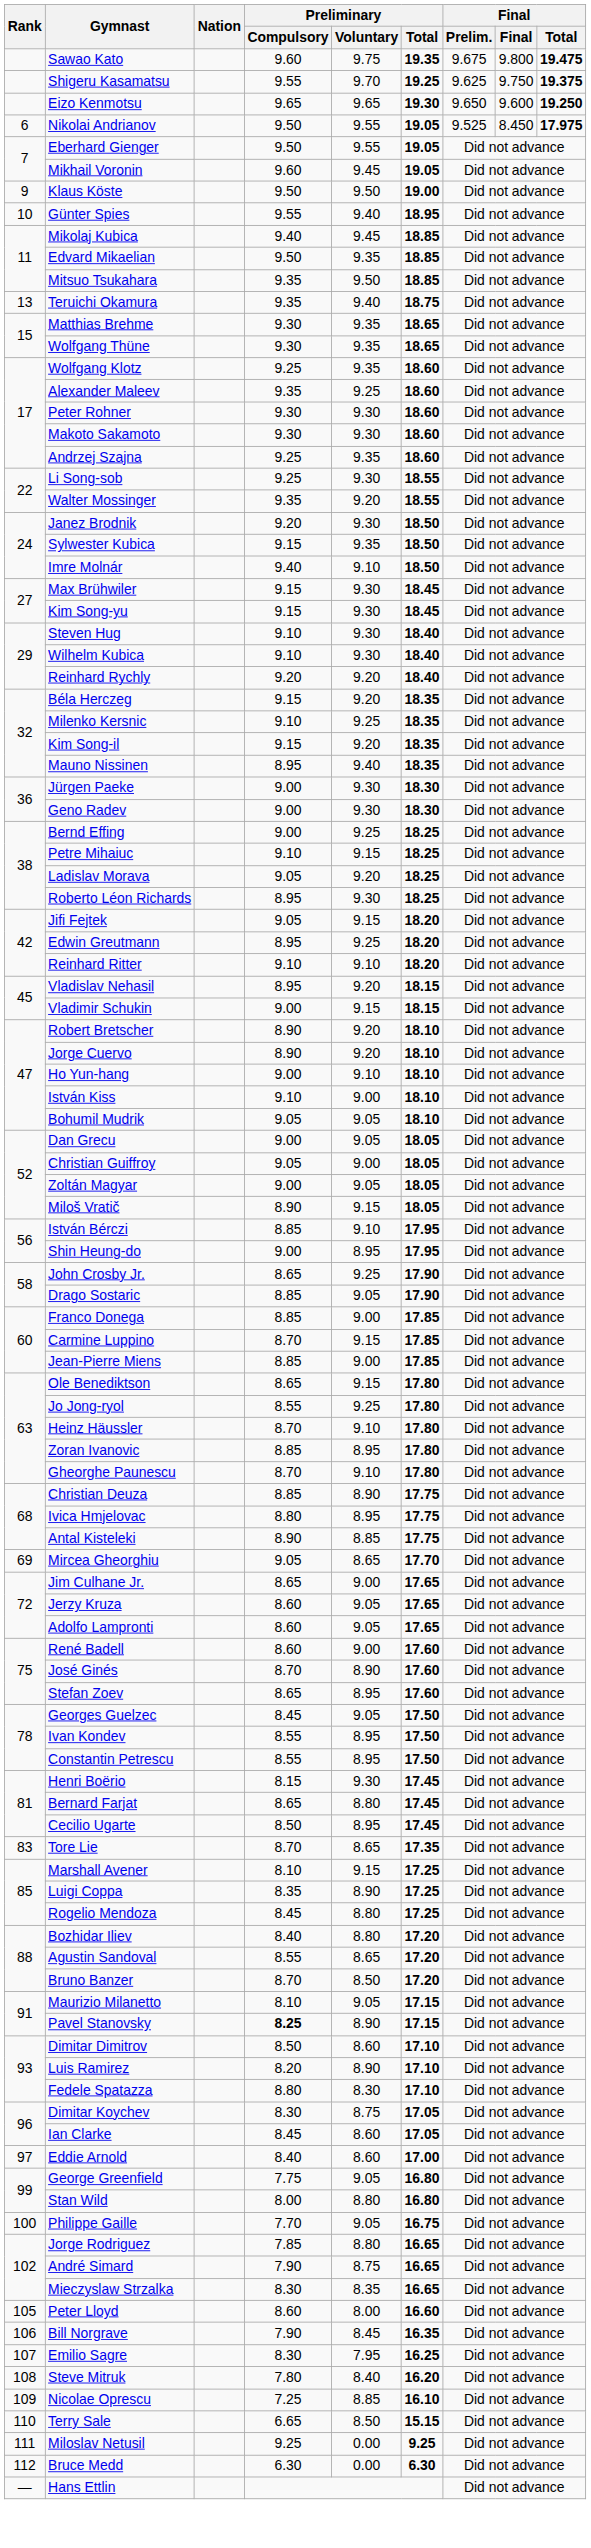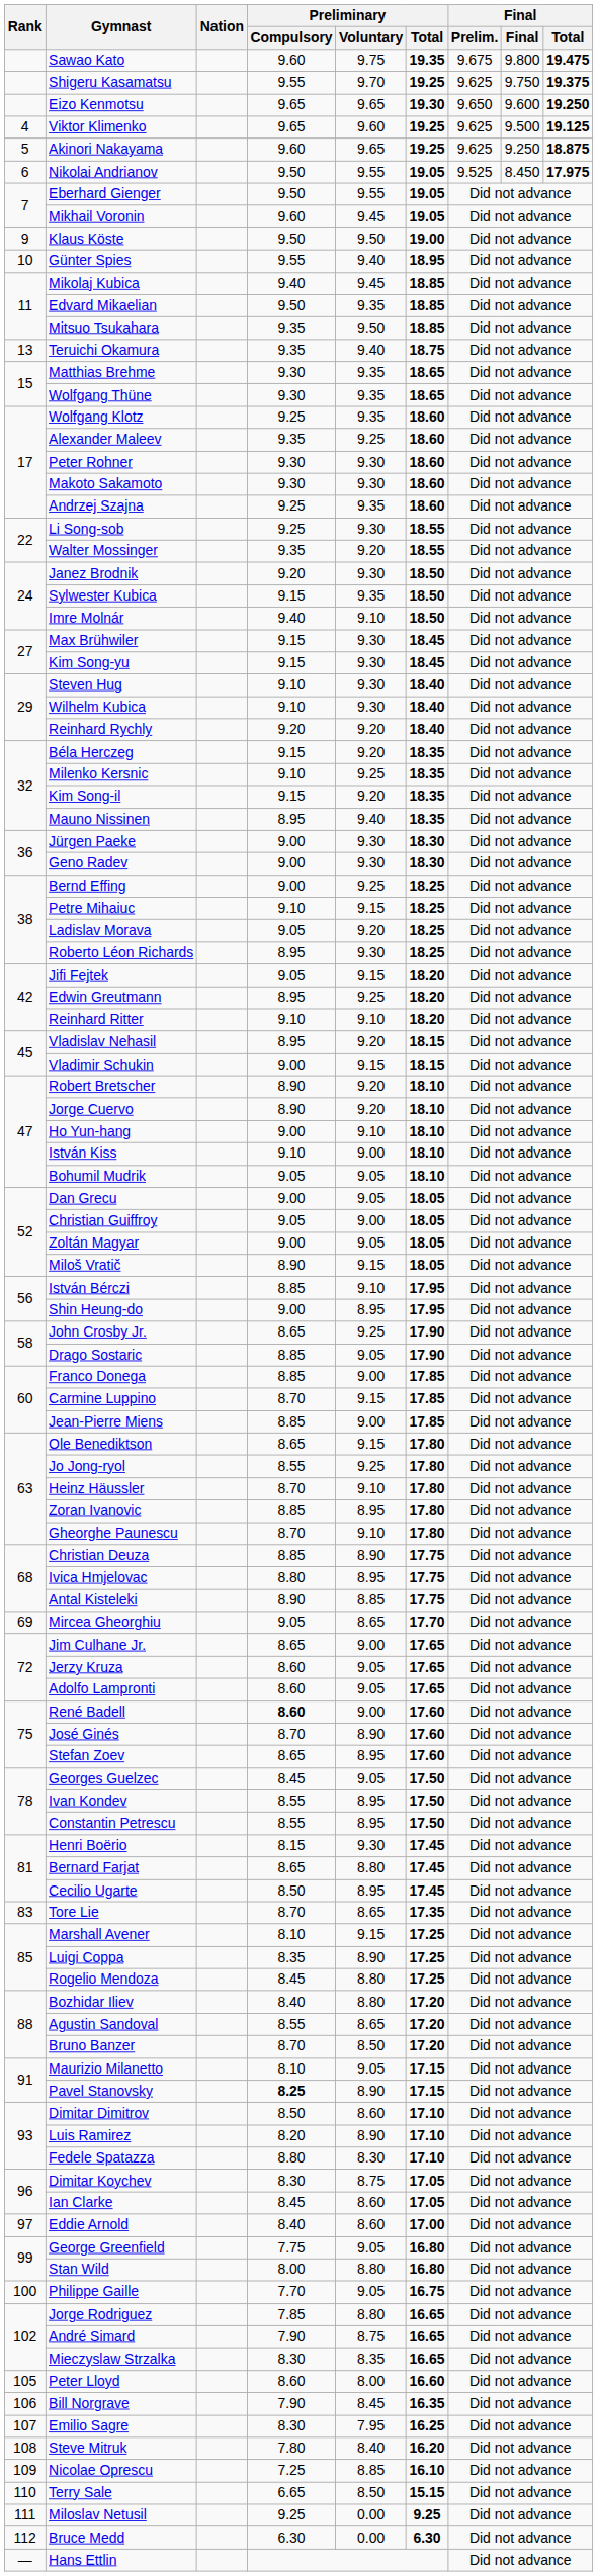+ row: 4 | Viktor Klimenko | 9.65 | 9.60 | 19.25 | 9.625 | 9.500 | 19.125
+ row: 5 | Akinori Nakayama | 9.60 | 9.65 | 19.25 | 9.625 | 9.250 | 18.875
René Badell | Preliminary / Compulsory: normal -> bold
